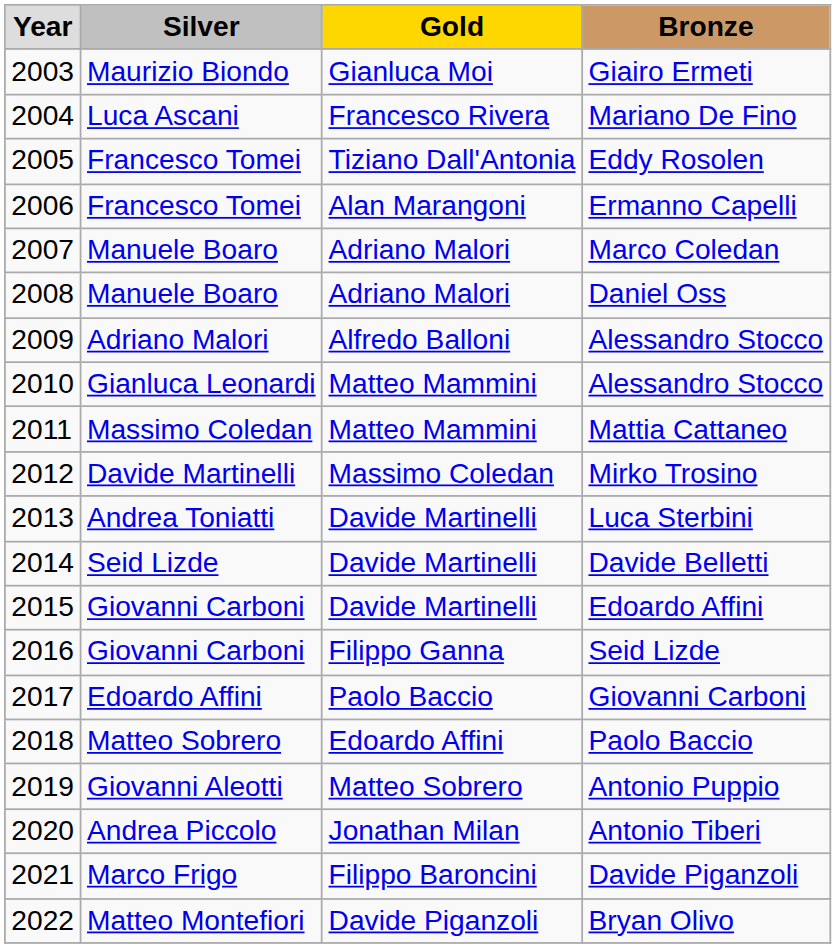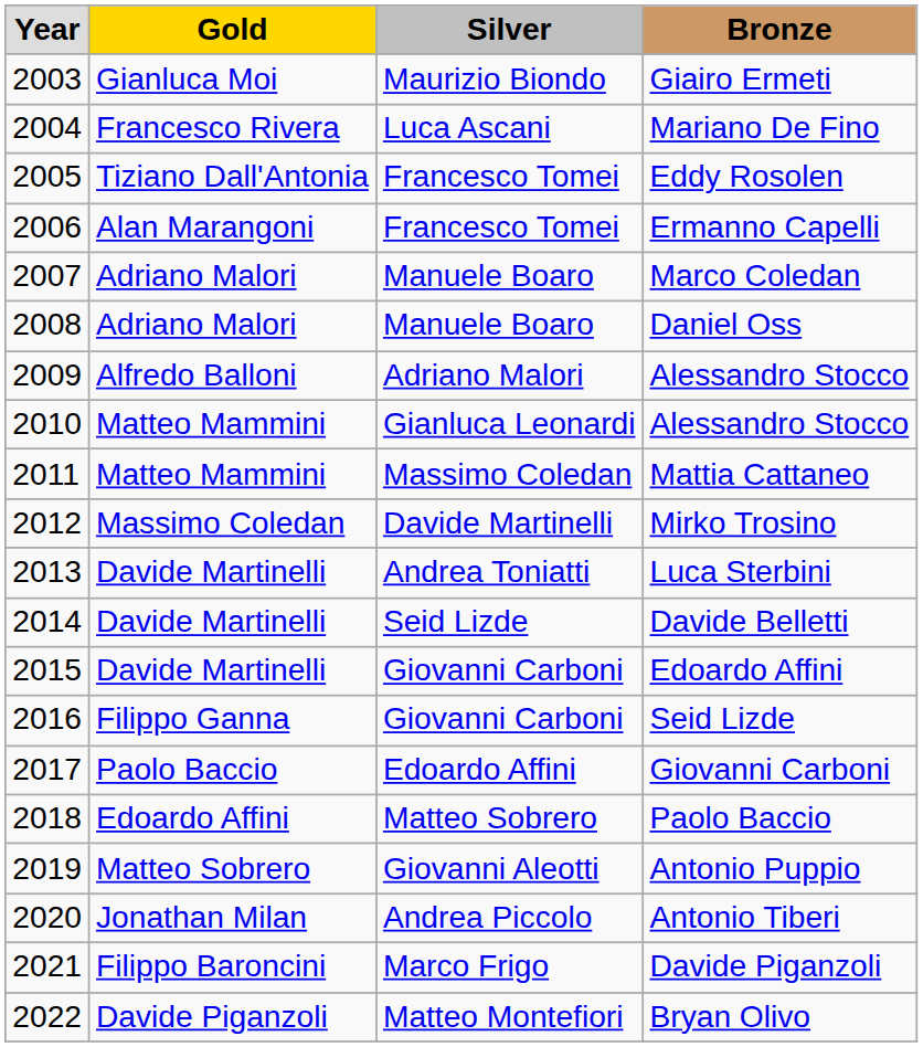columns swapped: Gold <-> Silver
